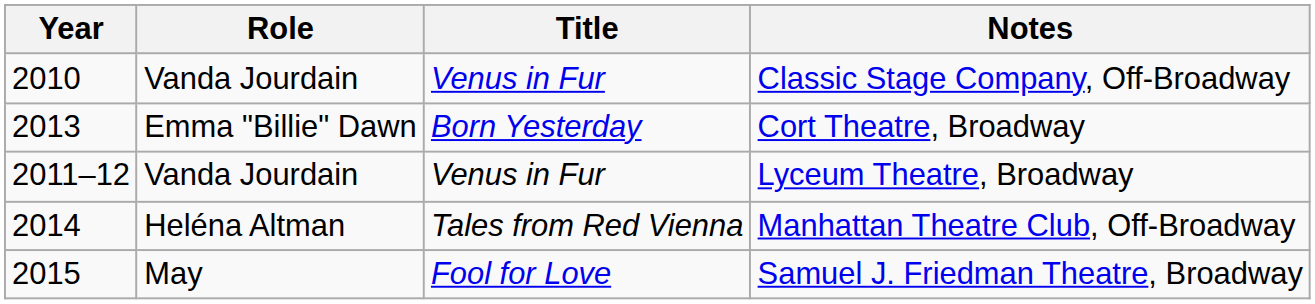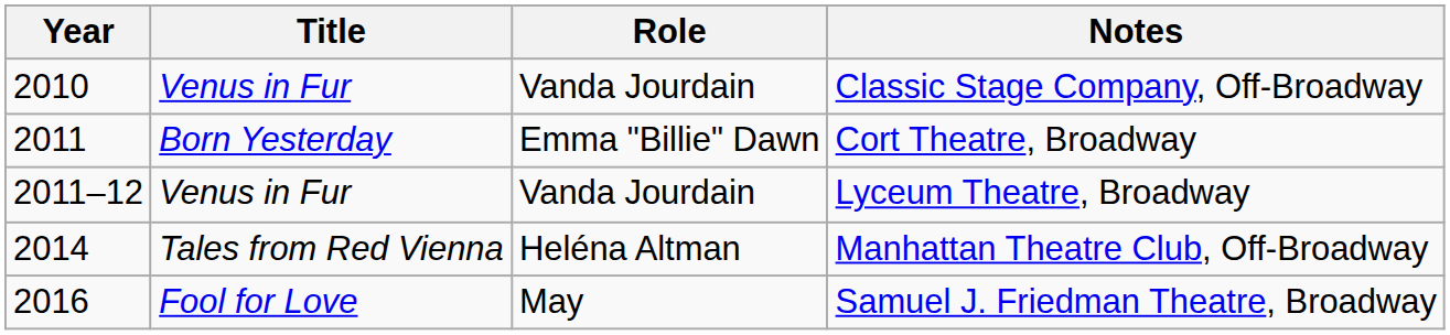columns swapped: Title <-> Role
Cort Theatre, Broadway | Year: 2013 -> 2011
Samuel J. Friedman Theatre, Broadway | Year: 2015 -> 2016
